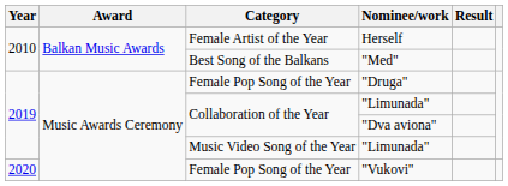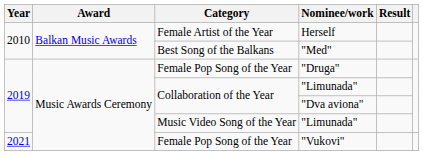"Vukovi" | Year: 2020 -> 2021
